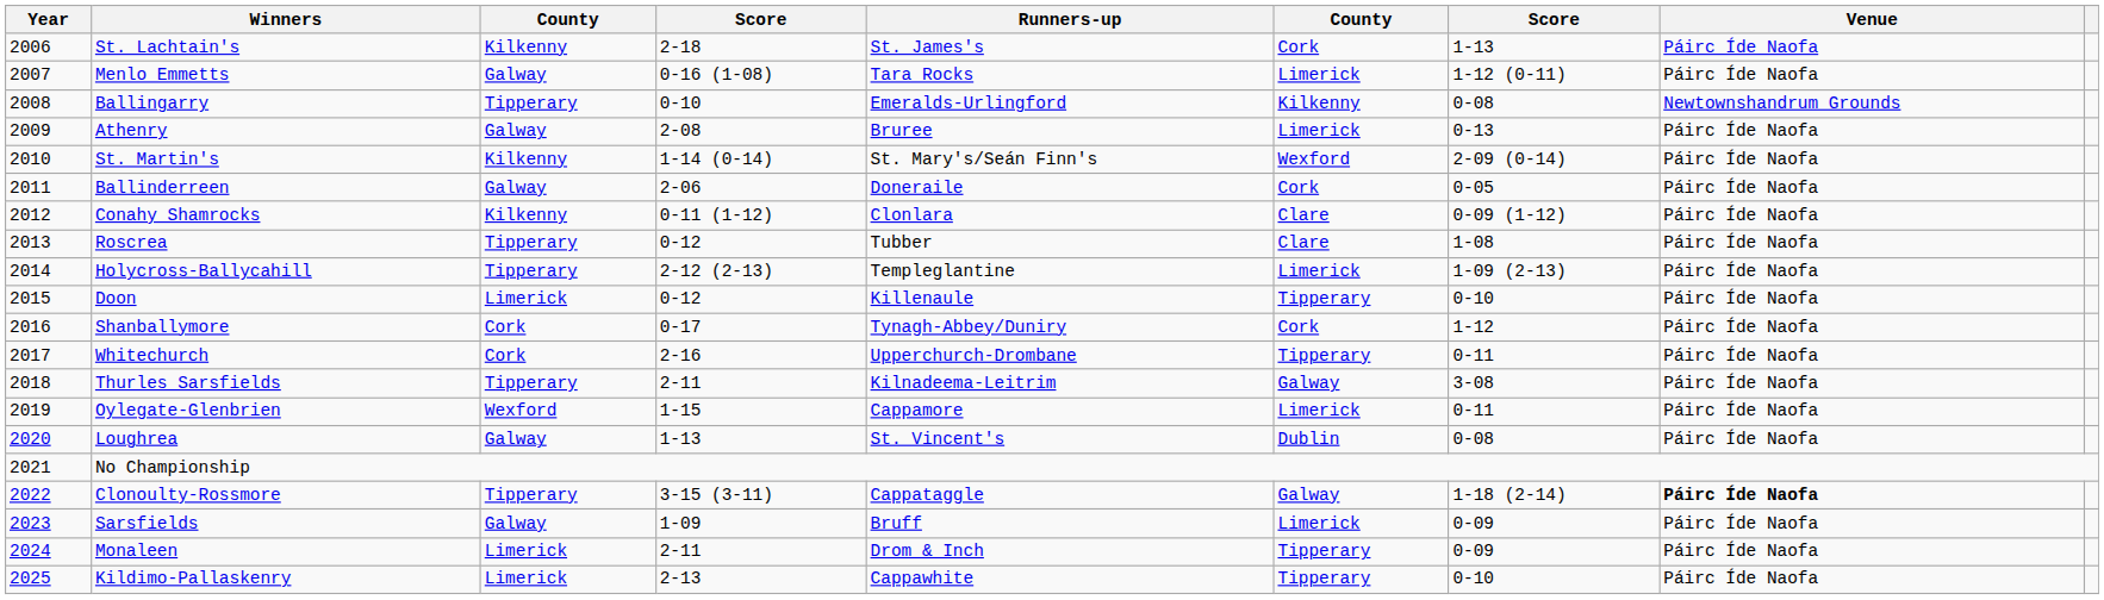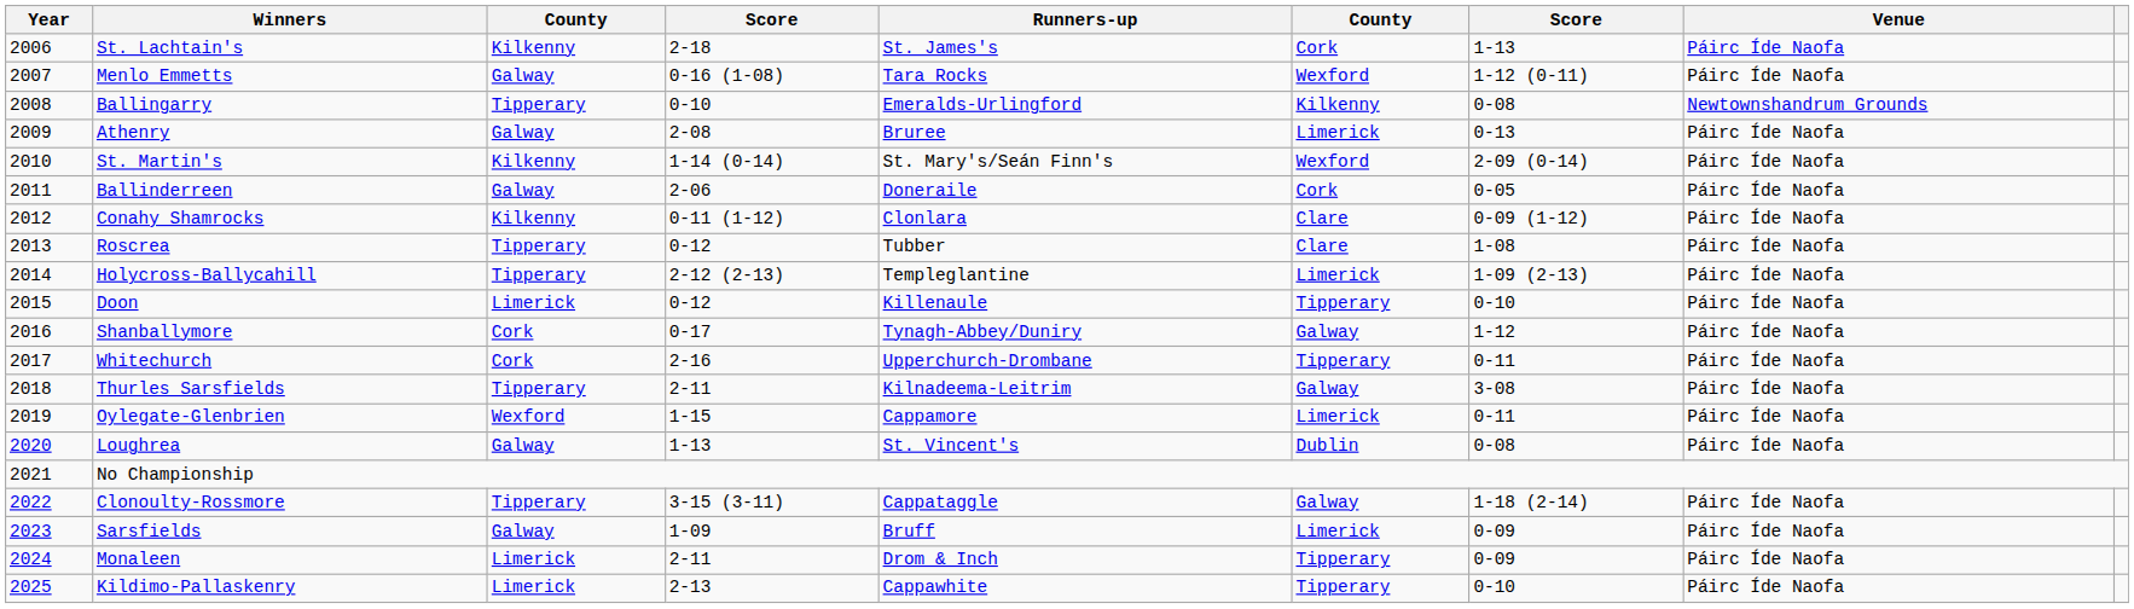Menlo Emmetts | column 6: Limerick -> Wexford
Shanballymore | column 6: Cork -> Galway
Clonoulty-Rossmore | Venue: bold -> normal
